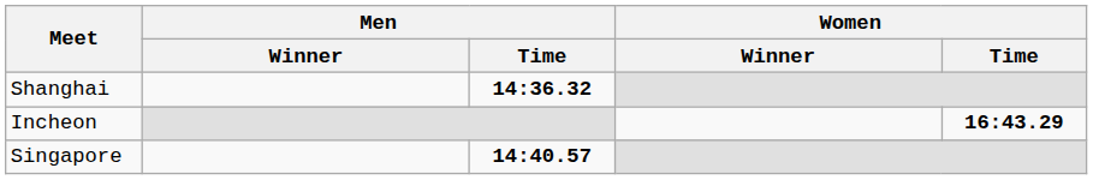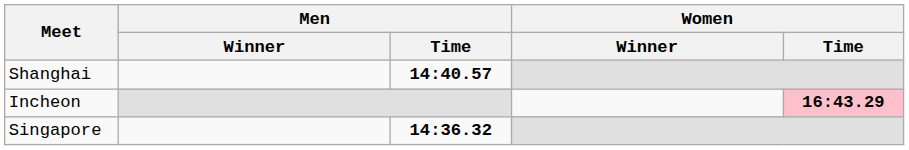Shanghai | Men / Time: 14:36.32 -> 14:40.57
Incheon | Women / Time: no background -> pink background
Singapore | Men / Time: 14:40.57 -> 14:36.32
